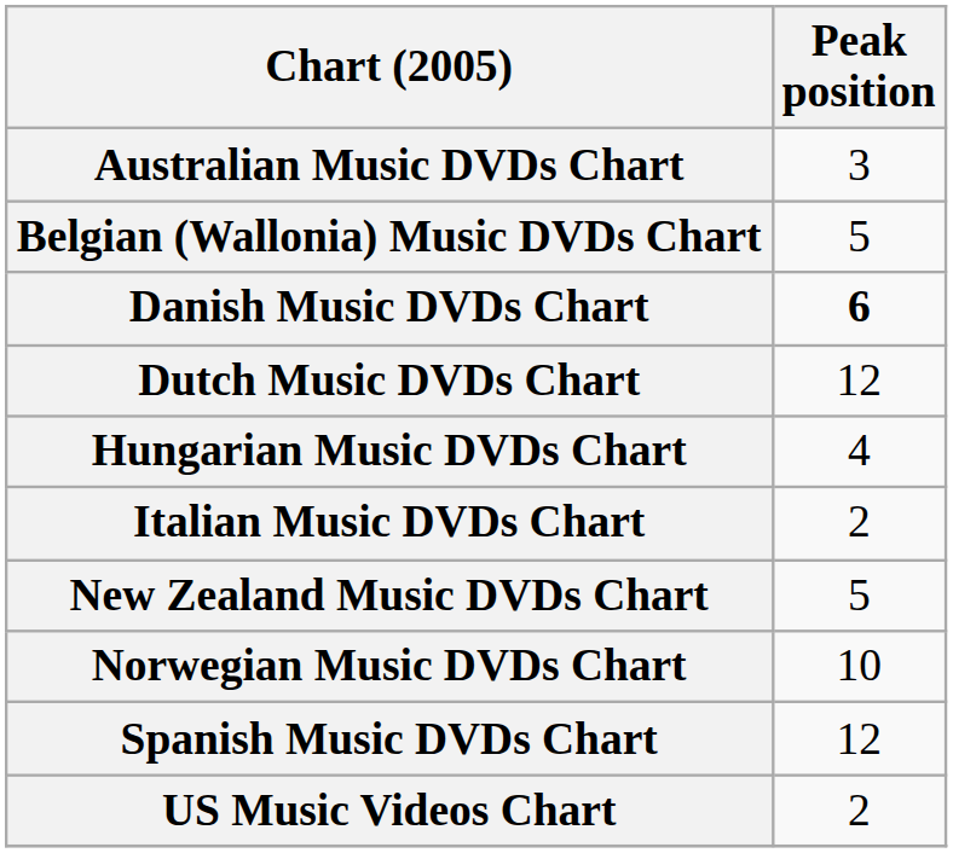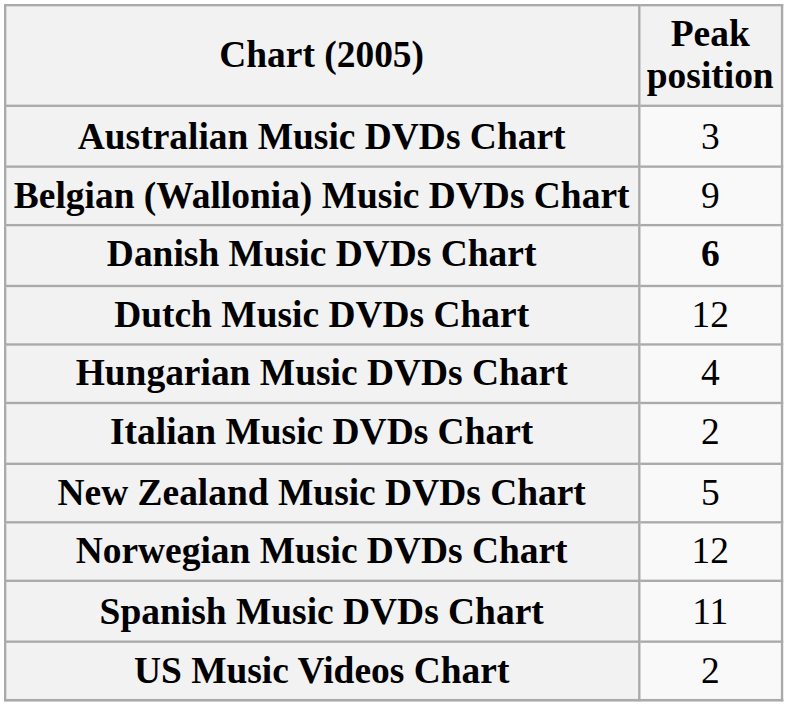Belgian (Wallonia) Music DVDs Chart | Peak position: 5 -> 9
Norwegian Music DVDs Chart | Peak position: 10 -> 12
Spanish Music DVDs Chart | Peak position: 12 -> 11
